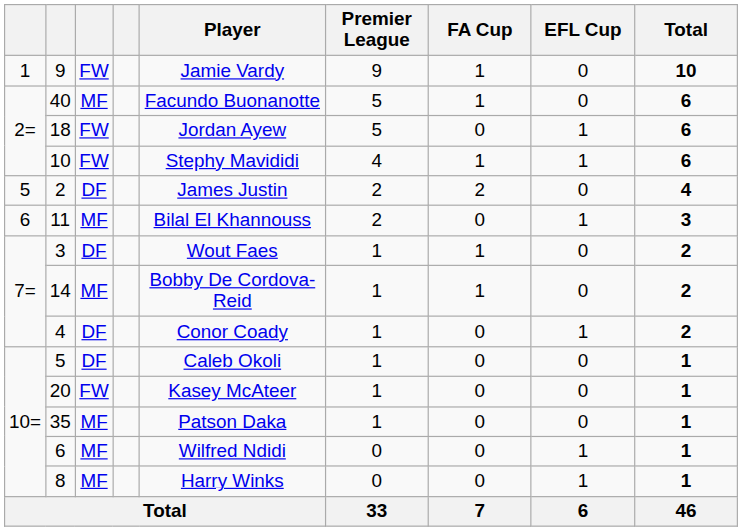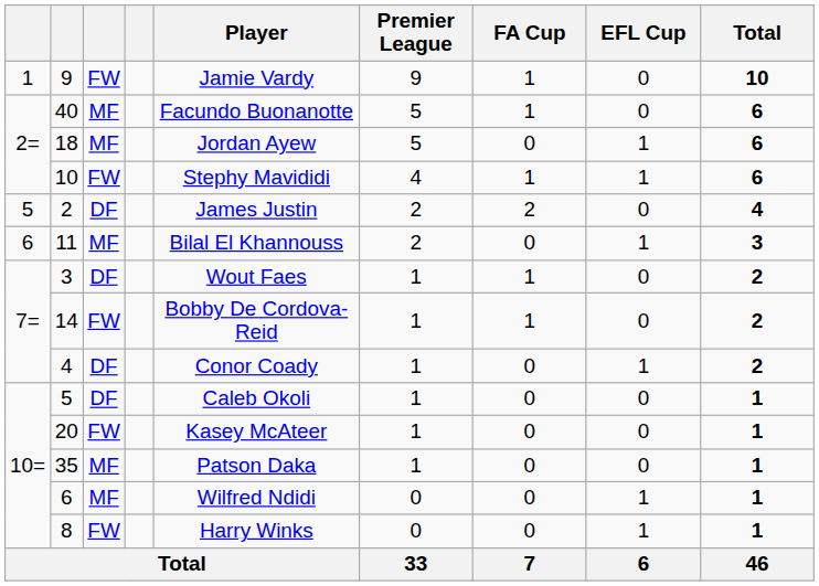18 | column 3: FW -> MF
14 | column 3: MF -> FW
8 | column 3: MF -> FW
